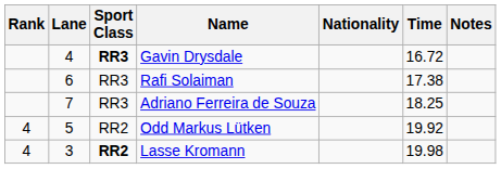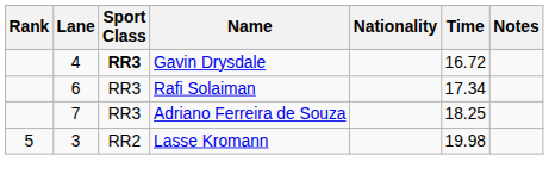Rafi Solaiman | Time: 17.38 -> 17.34
- row: 4 | 5 | RR2 | Odd Markus Lütken | 19.92
Lasse Kromann | Rank: 4 -> 5
Lasse Kromann | Sport Class: bold -> normal
